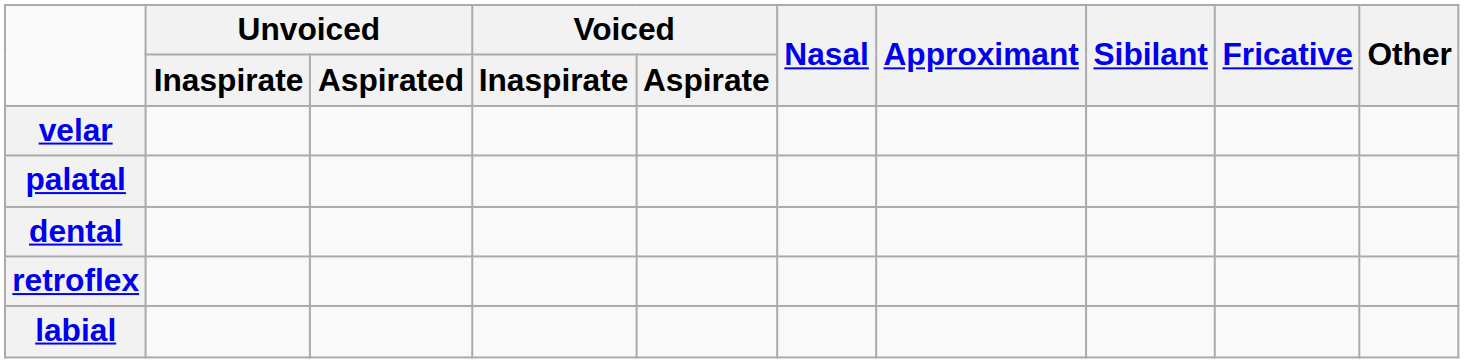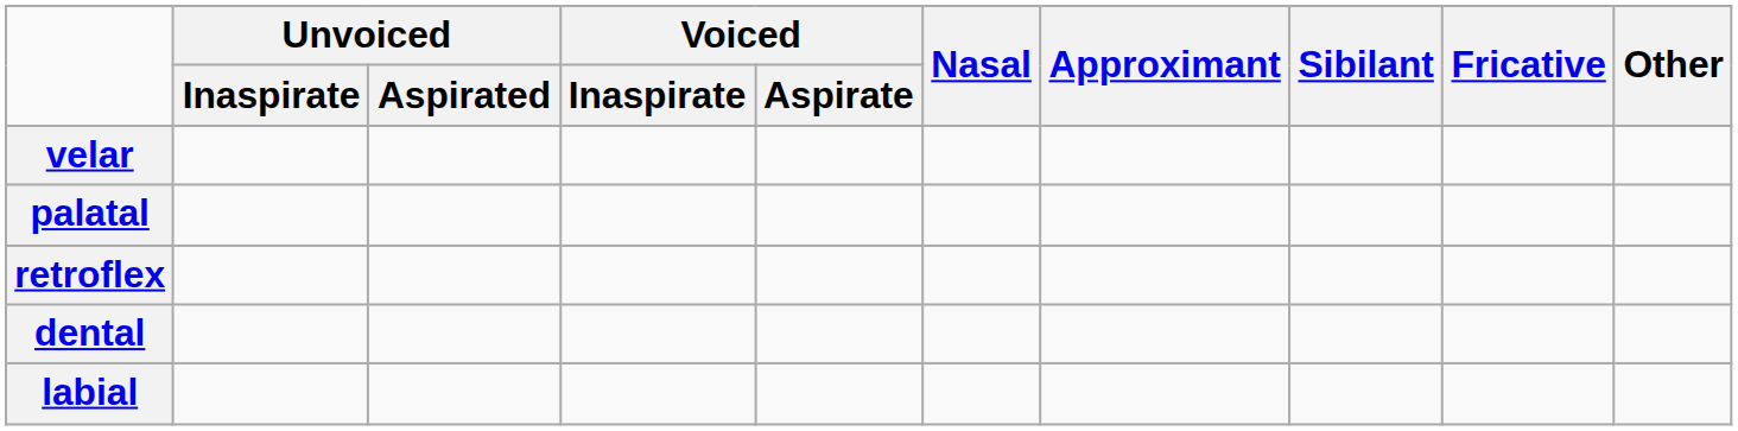rows swapped: retroflex <-> dental
